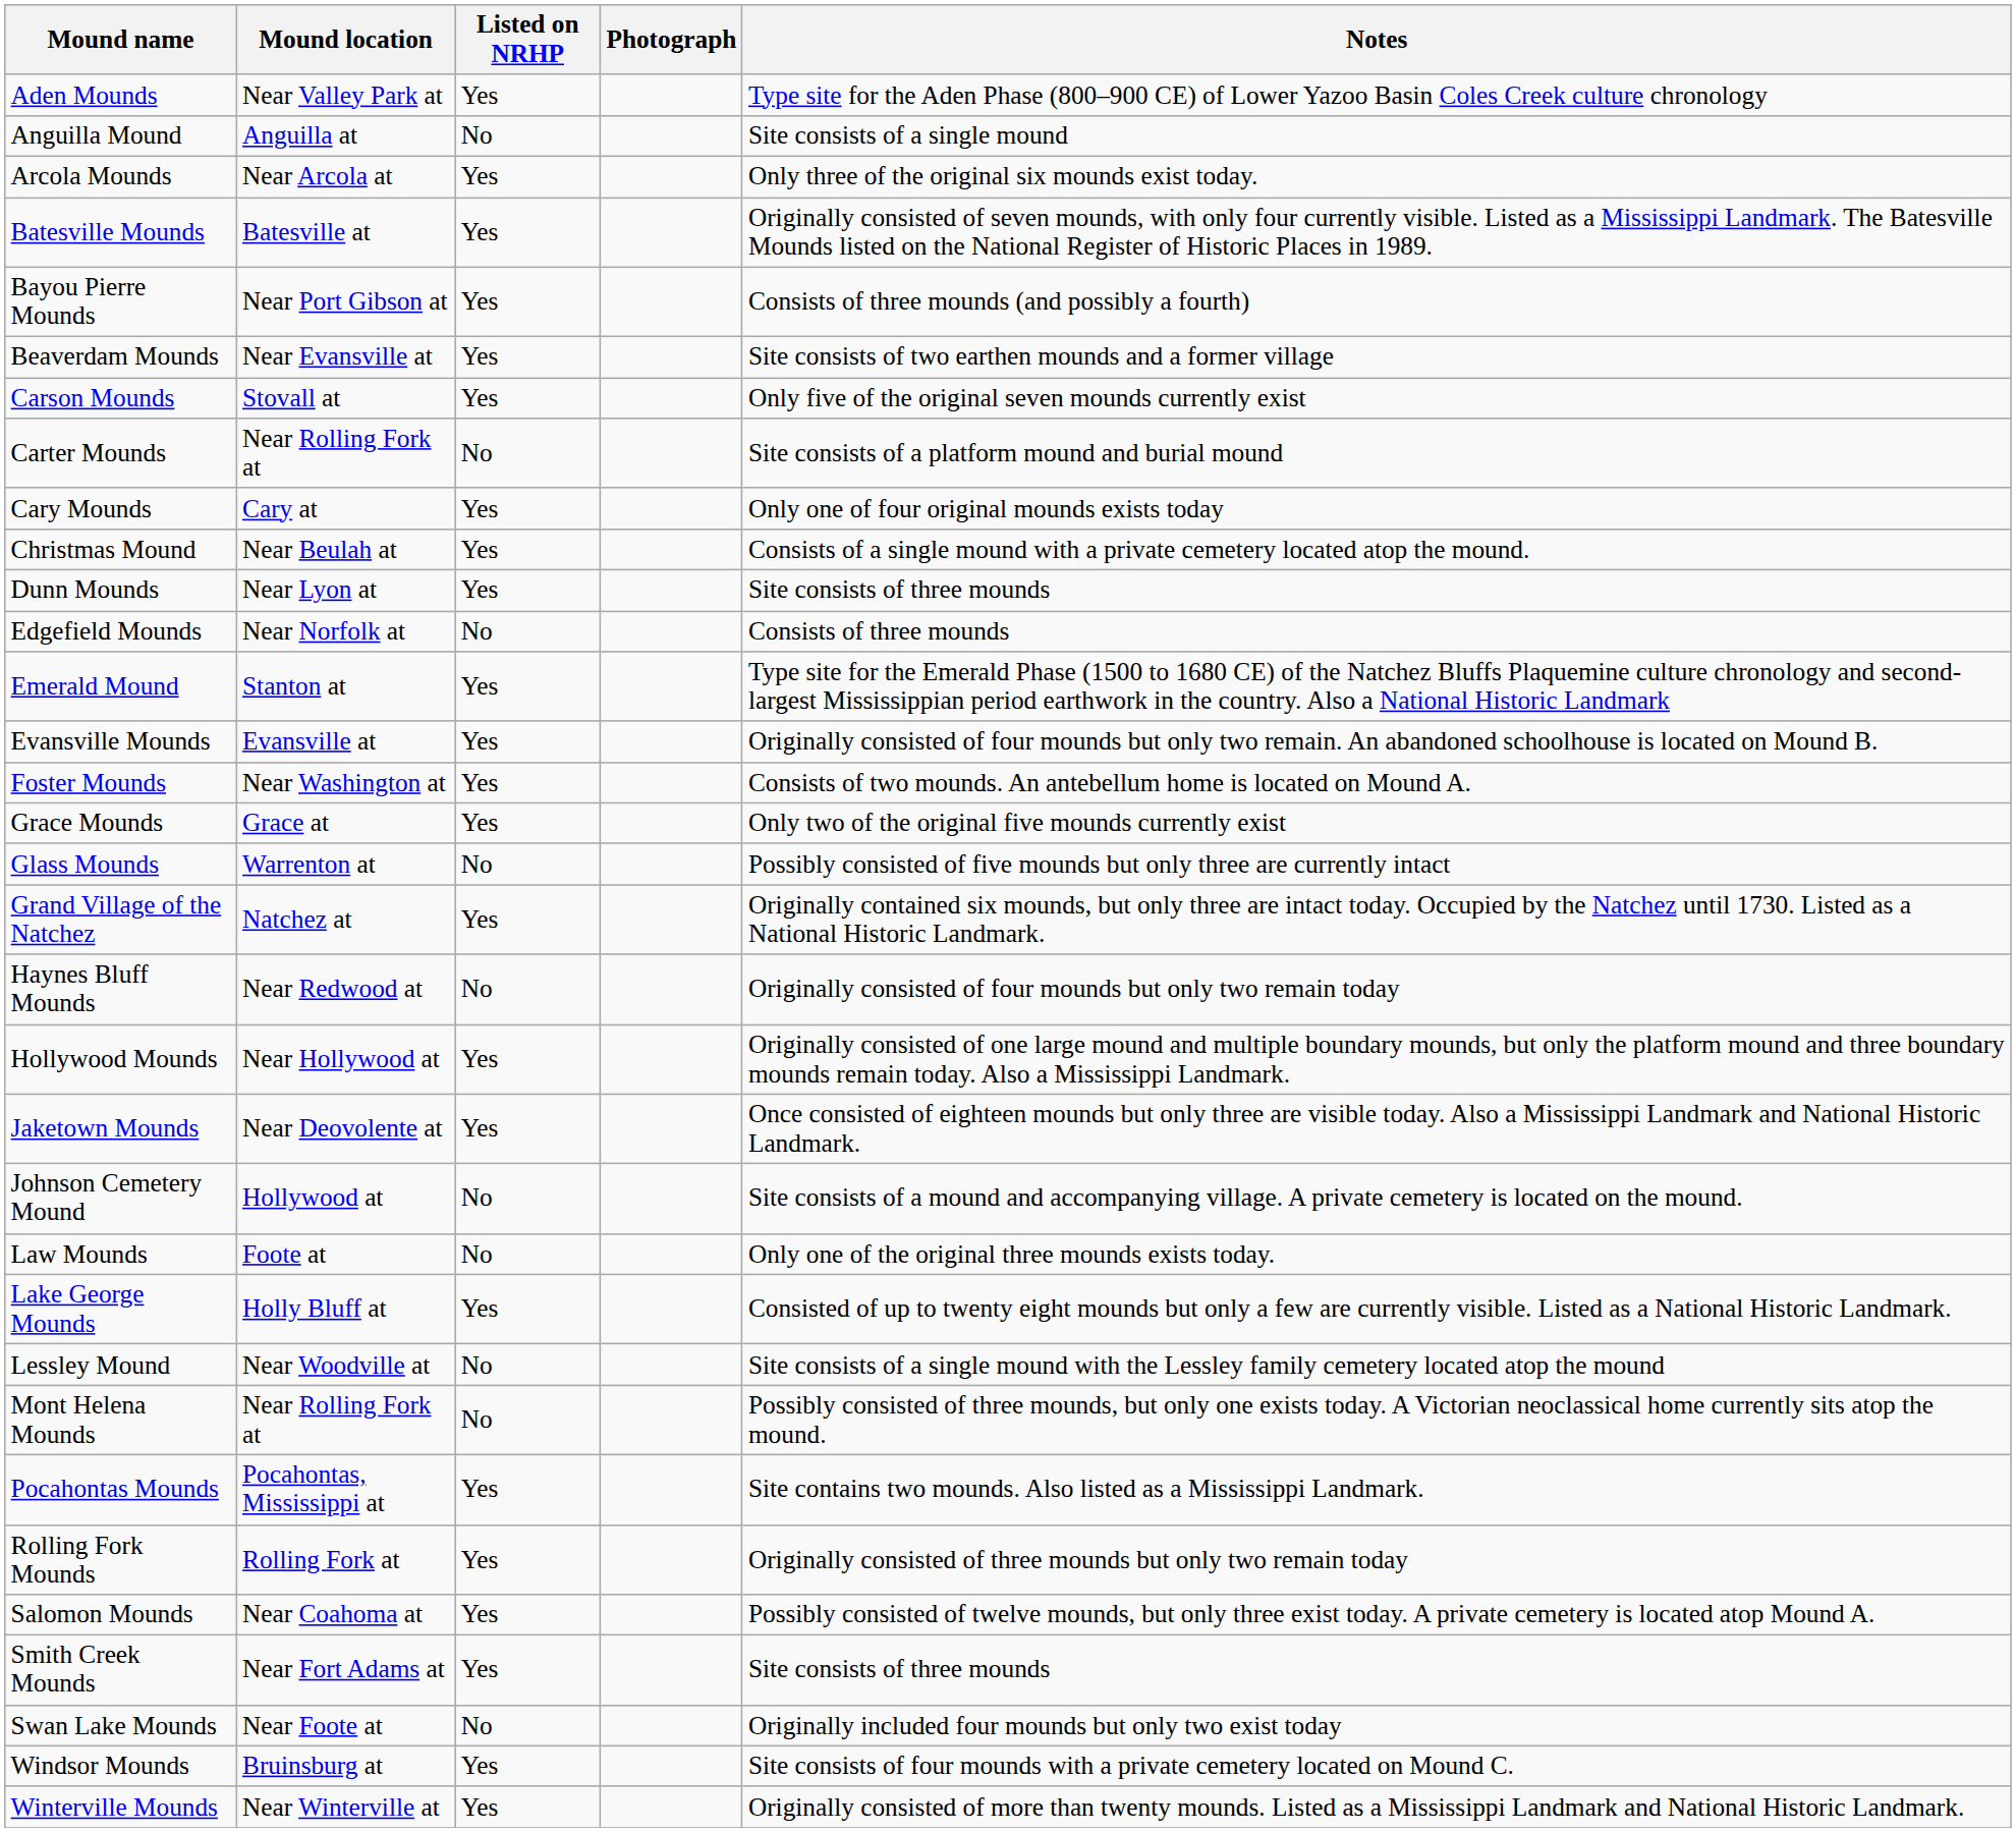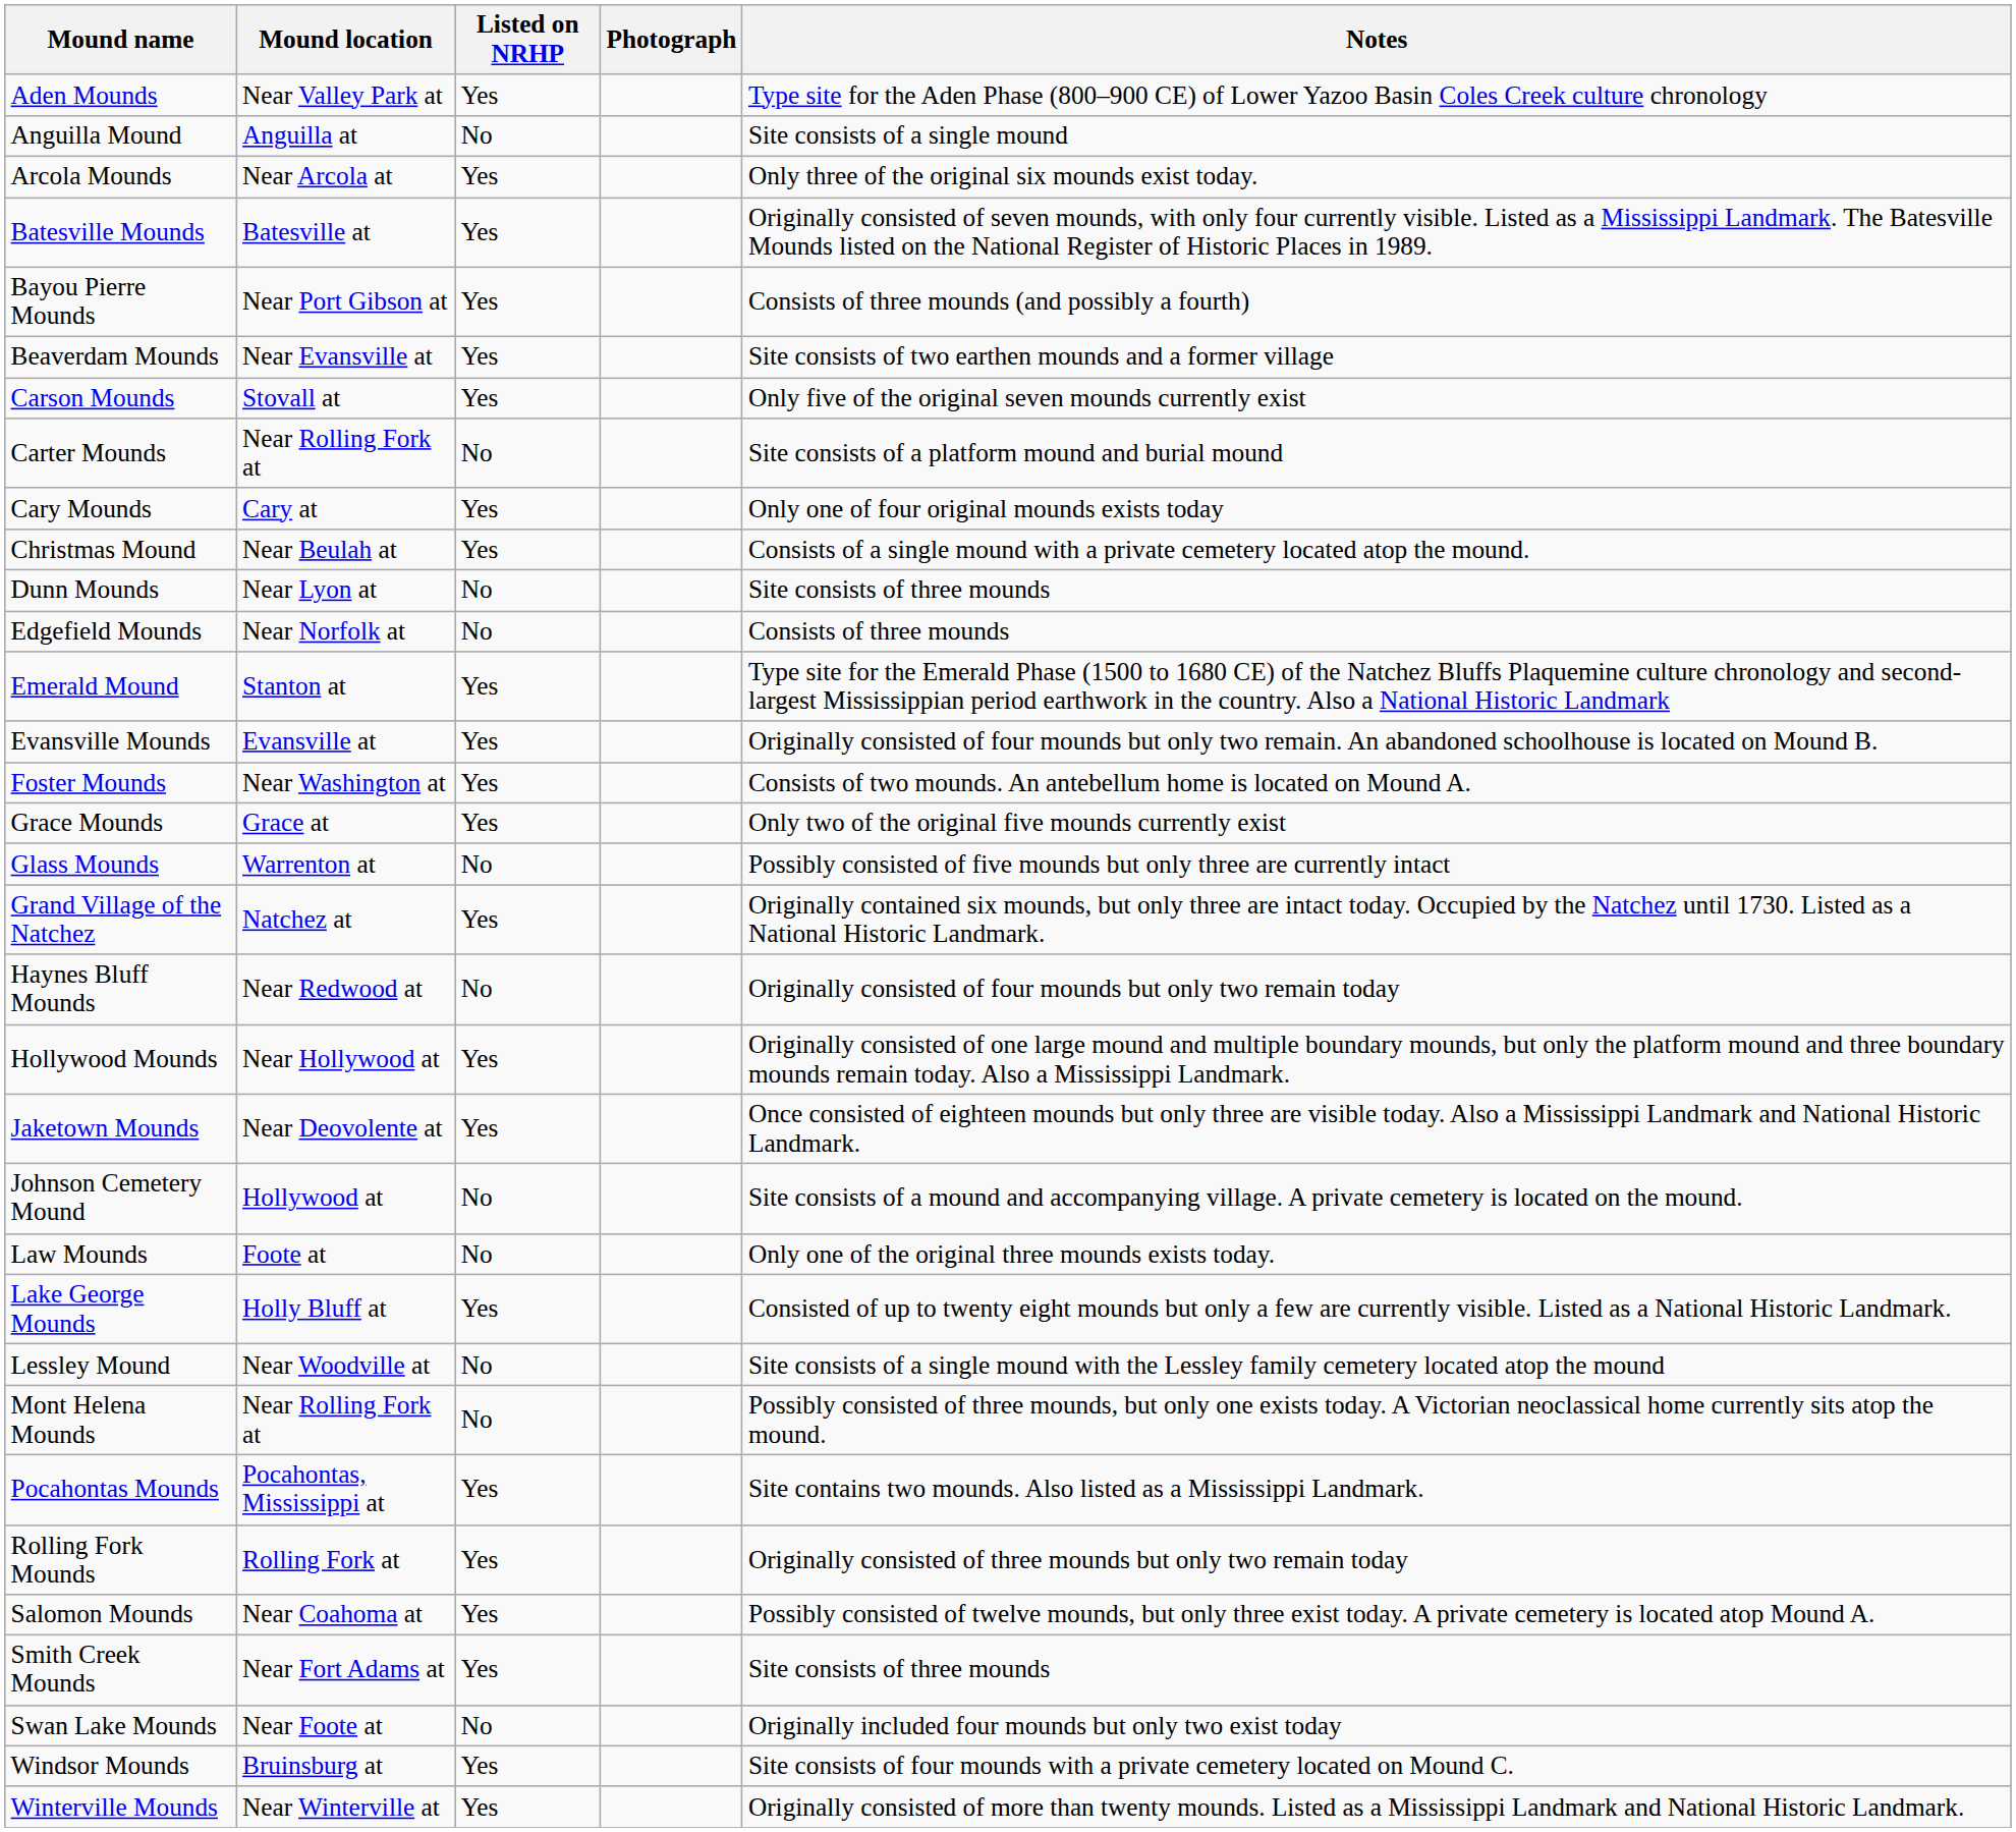Dunn Mounds | Listed on NRHP: Yes -> No
